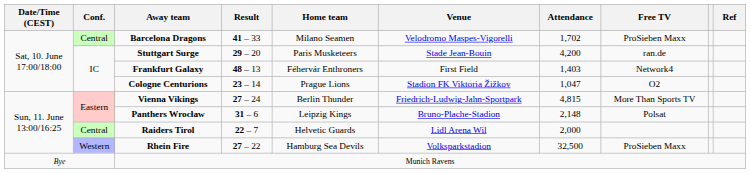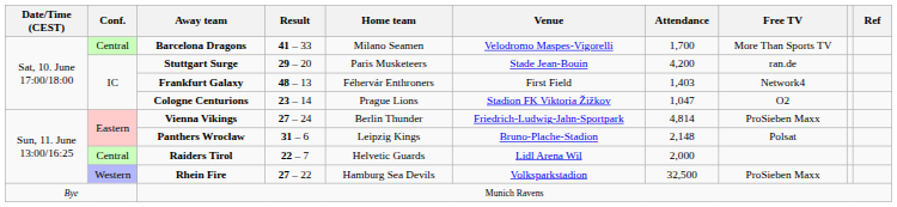Barcelona Dragons | Attendance: 1,702 -> 1,700
Barcelona Dragons | Free TV: ProSieben Maxx -> More Than Sports TV
Vienna Vikings | Attendance: 4,815 -> 4,814
Vienna Vikings | Free TV: More Than Sports TV -> ProSieben Maxx
